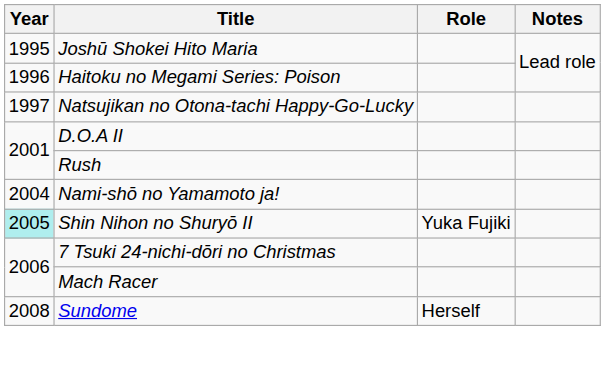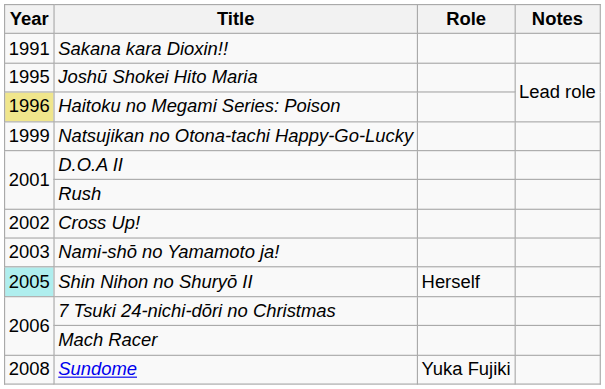+ row: 1991 | Sakana kara Dioxin!!
Haitoku no Megami Series: Poison | Year: no background -> khaki background
Natsujikan no Otona-tachi Happy-Go-Lucky | Year: 1997 -> 1999
+ row: 2002 | Cross Up!
Nami-shō no Yamamoto ja! | Year: 2004 -> 2003
Shin Nihon no Shuryō II | Role: Yuka Fujiki -> Herself
Sundome | Role: Herself -> Yuka Fujiki
